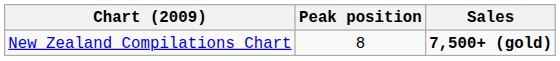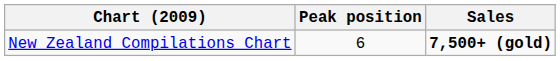New Zealand Compilations Chart | Peak position: 8 -> 6
